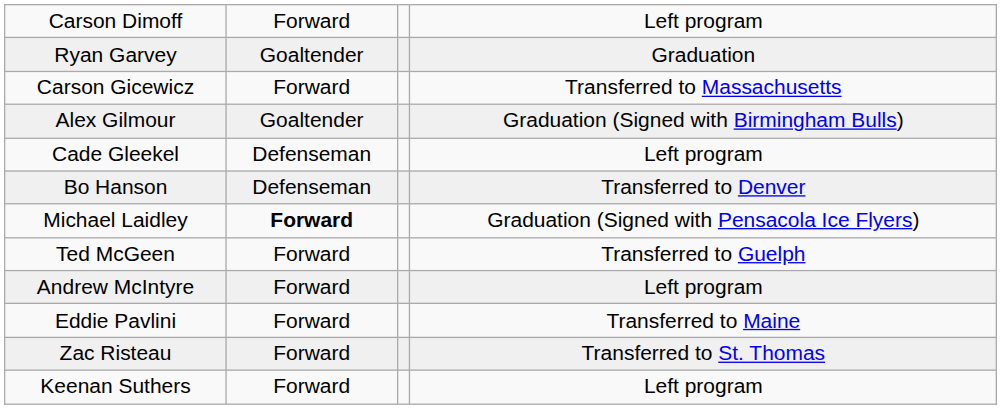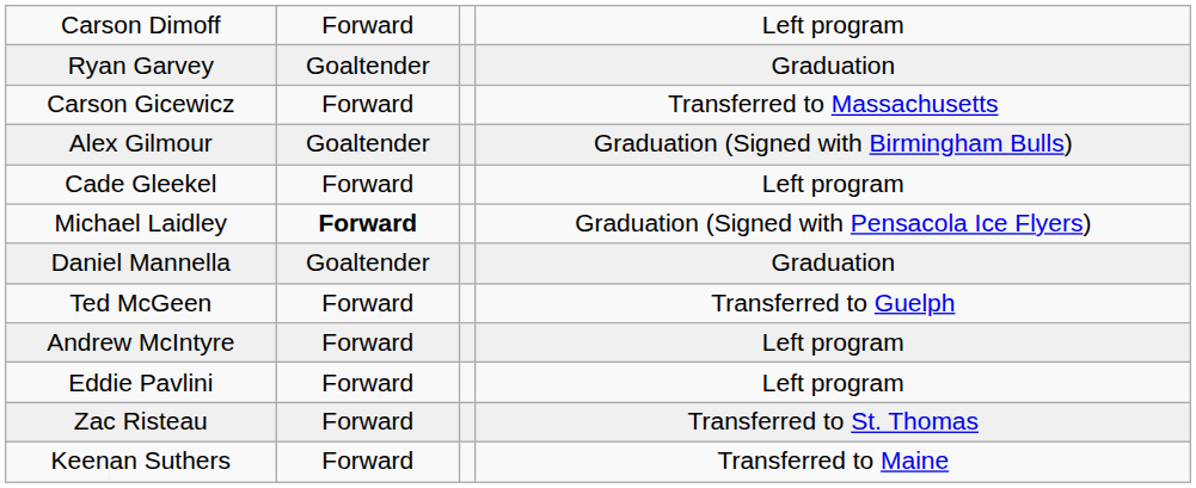Cade Gleekel | column 2: Defenseman -> Forward
- row: Bo Hanson | Defenseman | Transferred to Denver
+ row: Daniel Mannella | Goaltender | Graduation
Eddie Pavlini | column 4: Transferred to Maine -> Left program
Keenan Suthers | column 4: Left program -> Transferred to Maine
